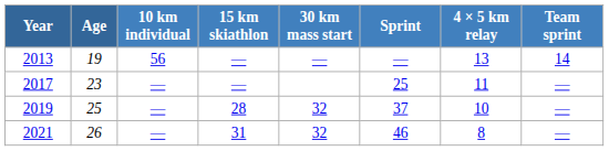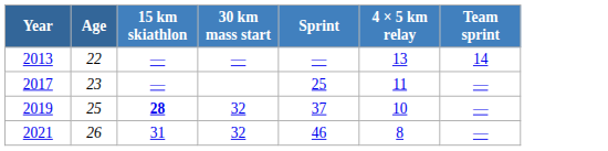- column: 10 km individual | 56 | — | — | —
2013 | Age: 19 -> 22
2019 | 15 km skiathlon: normal -> bold
